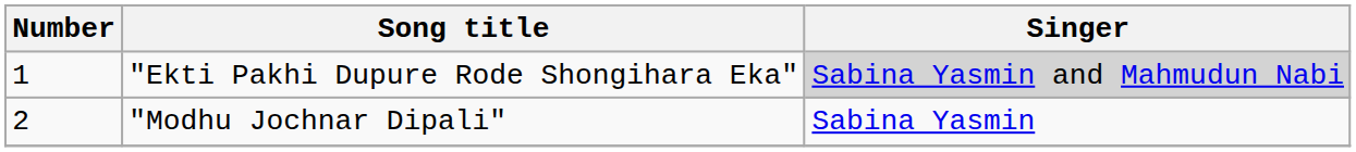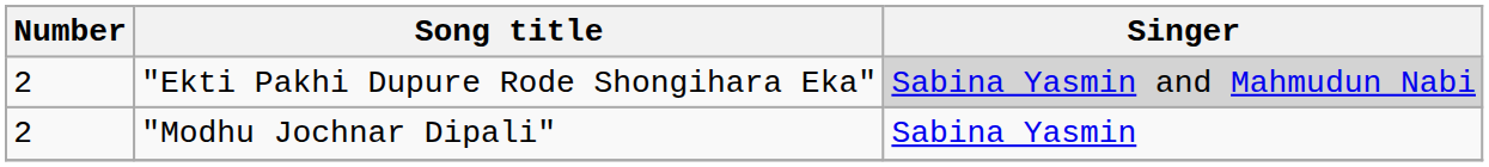"Ekti Pakhi Dupure Rode Shongihara Eka" | Number: 1 -> 2
